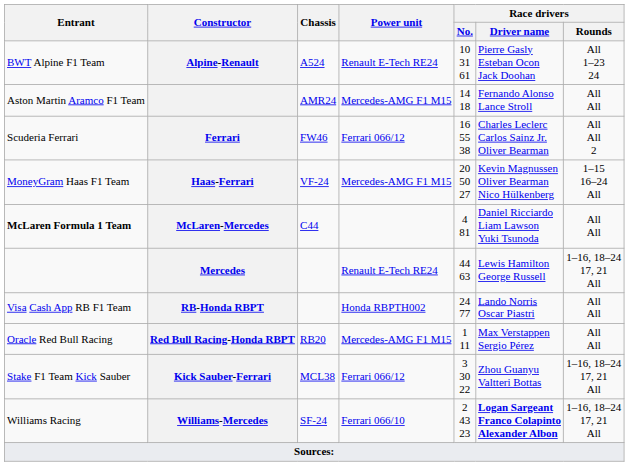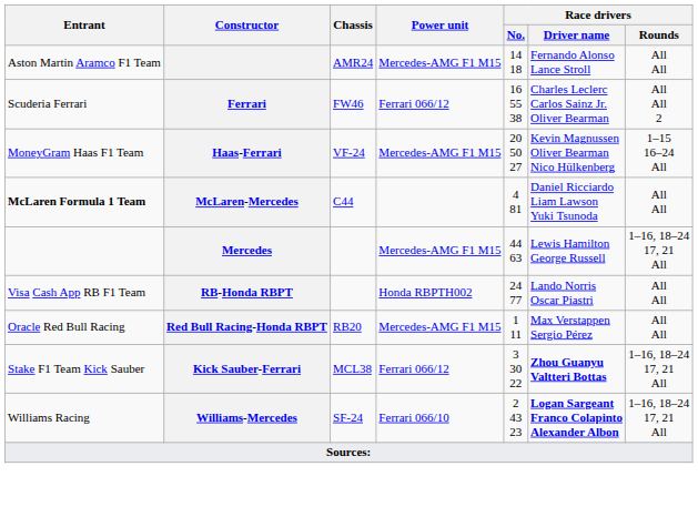- row: BWT Alpine F1 Team | Alpine-Renault | A524 | Renault E-Tech RE24 | 10 31 61 | Pierre Gasly Esteban Ocon Jack Doohan | All 1–23 24
Mercedes | Power unit: Renault E-Tech RE24 -> Mercedes-AMG F1 M15
Kick Sauber-Ferrari | Race drivers / Driver name: normal -> bold
